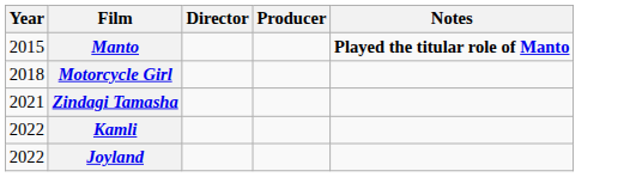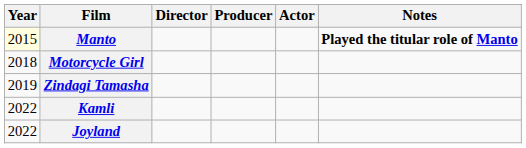+ column: Actor
Manto | Year: no background -> lightyellow background
Zindagi Tamasha | Year: 2021 -> 2019
